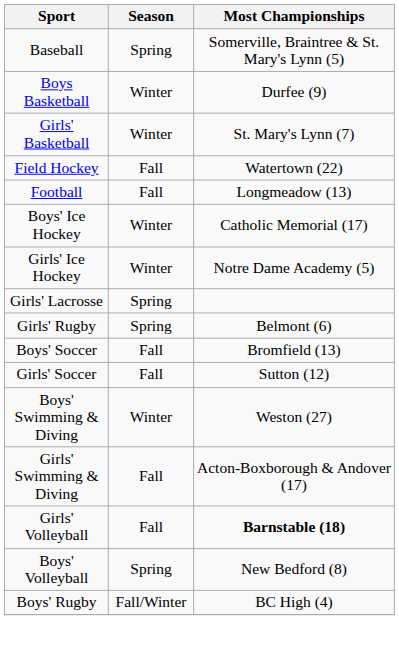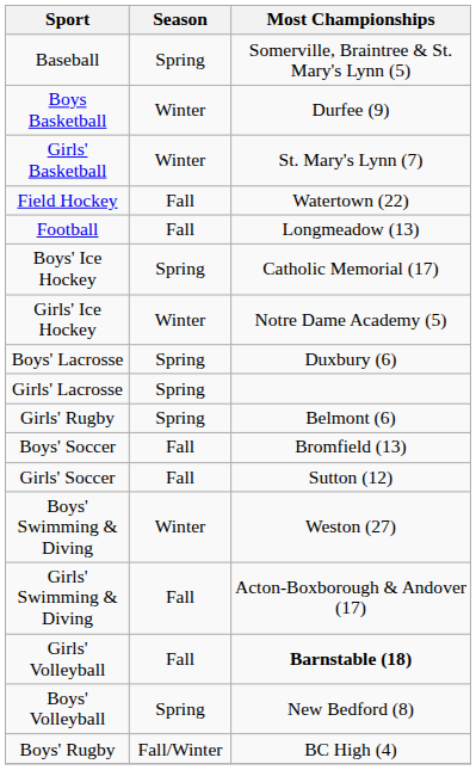Boys' Ice Hockey | Season: Winter -> Spring
+ row: Boys' Lacrosse | Spring | Duxbury (6)
